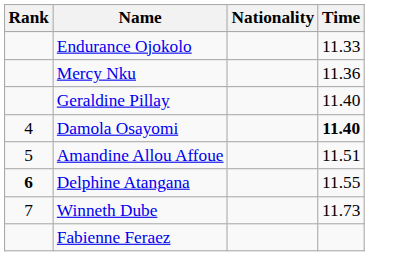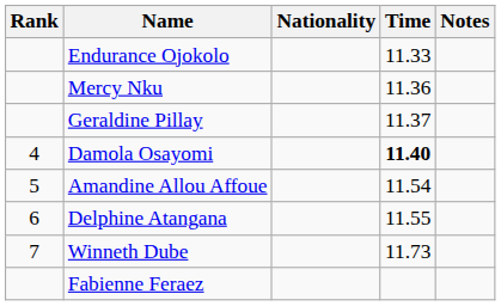+ column: Notes
Geraldine Pillay | Time: 11.40 -> 11.37
Amandine Allou Affoue | Time: 11.51 -> 11.54
Delphine Atangana | Rank: bold -> normal
